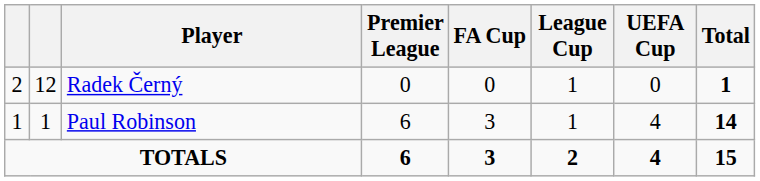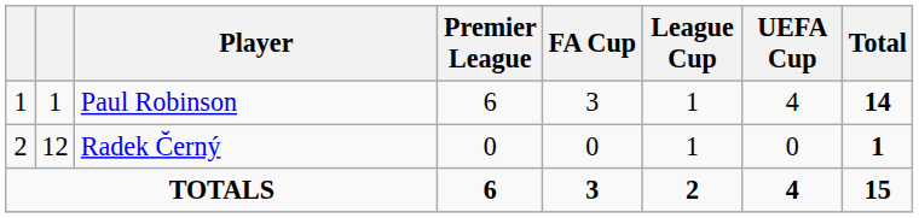rows swapped: Paul Robinson <-> Radek Černý
